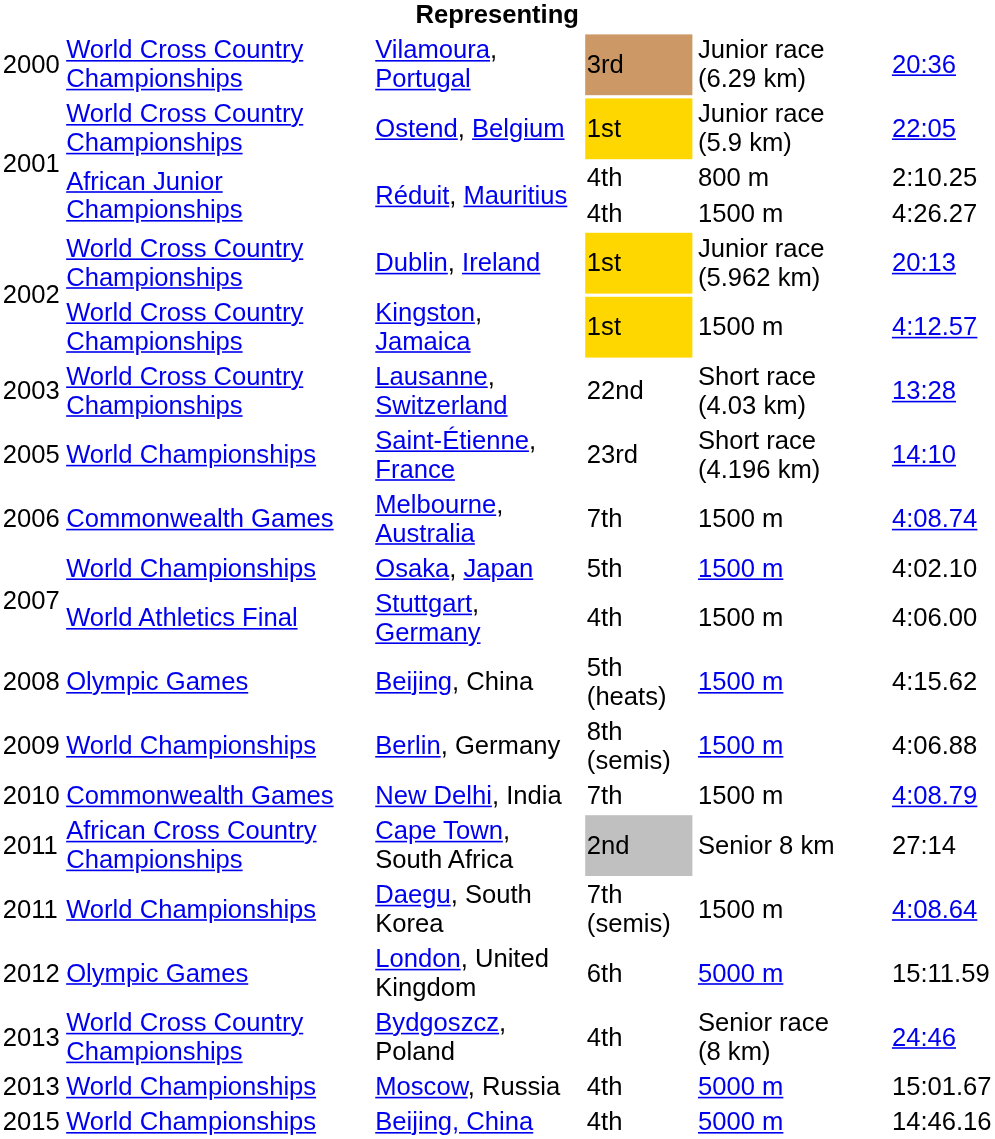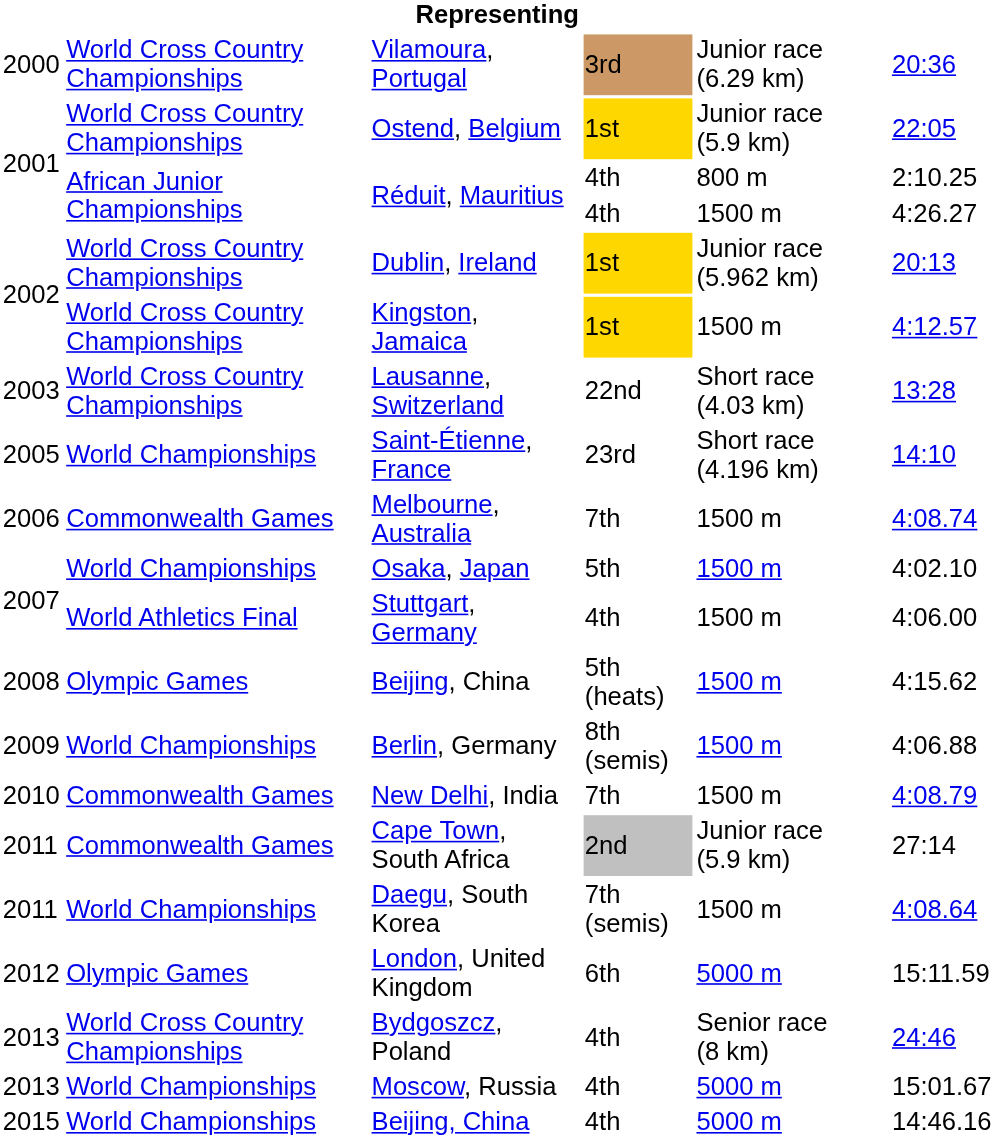Cape Town, South Africa | column 2: African Cross Country Championships -> Commonwealth Games
Cape Town, South Africa | column 5: Senior 8 km -> Junior race (5.9 km)
